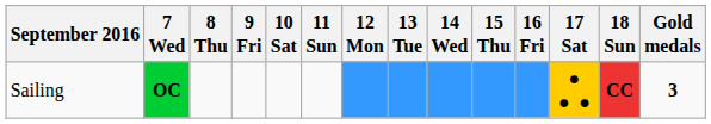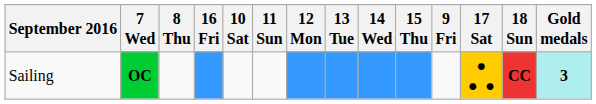columns swapped: 9 Fri <-> 16 Fri
Sailing | Gold medals: no background -> paleturquoise background
